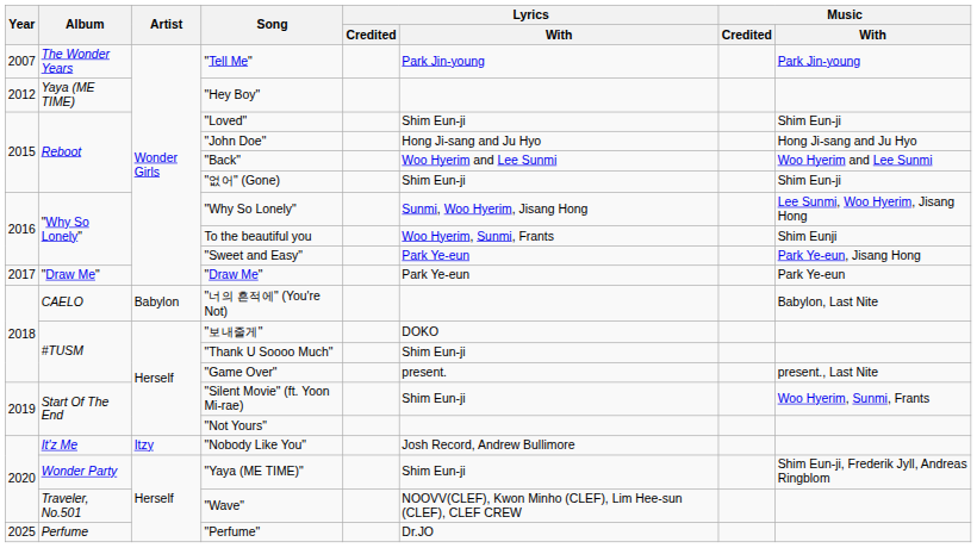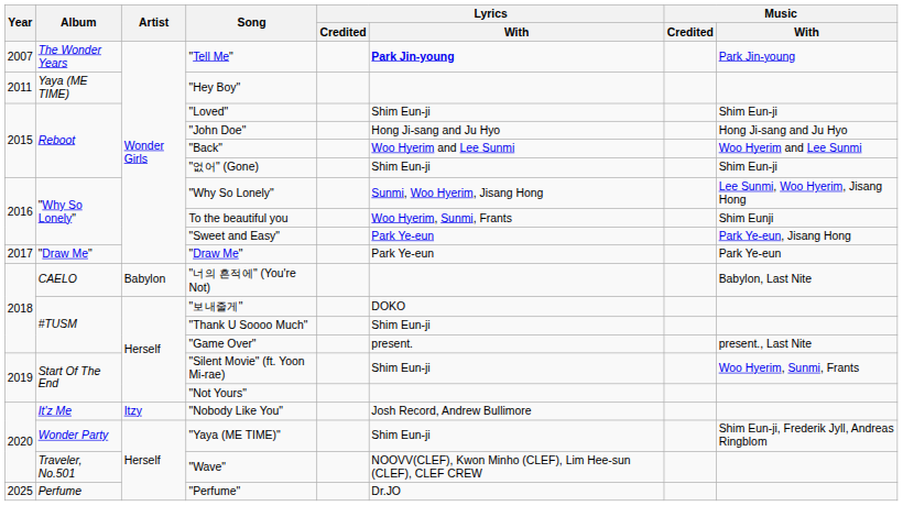"Tell Me" | Lyrics / With: normal -> bold
"Hey Boy" | Year: 2012 -> 2011
